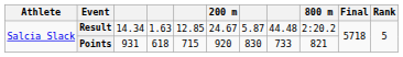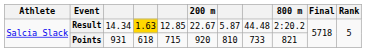Result | column 4: no background -> gold background
Result | 200 m: 24.67 -> 22.67
Points | column 7: 830 -> 810
